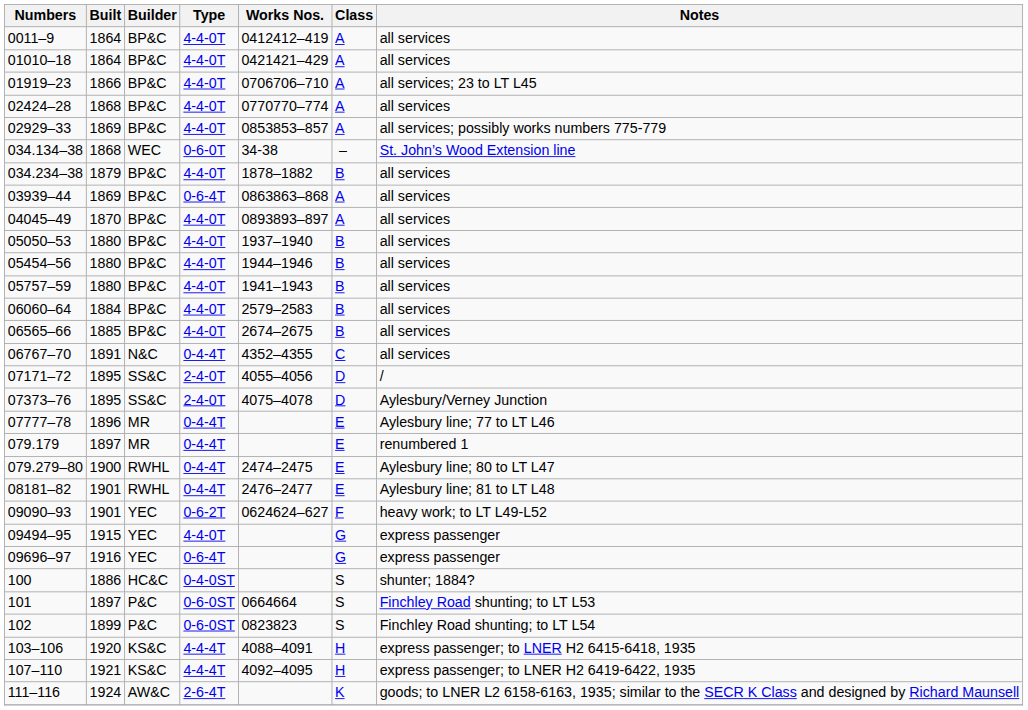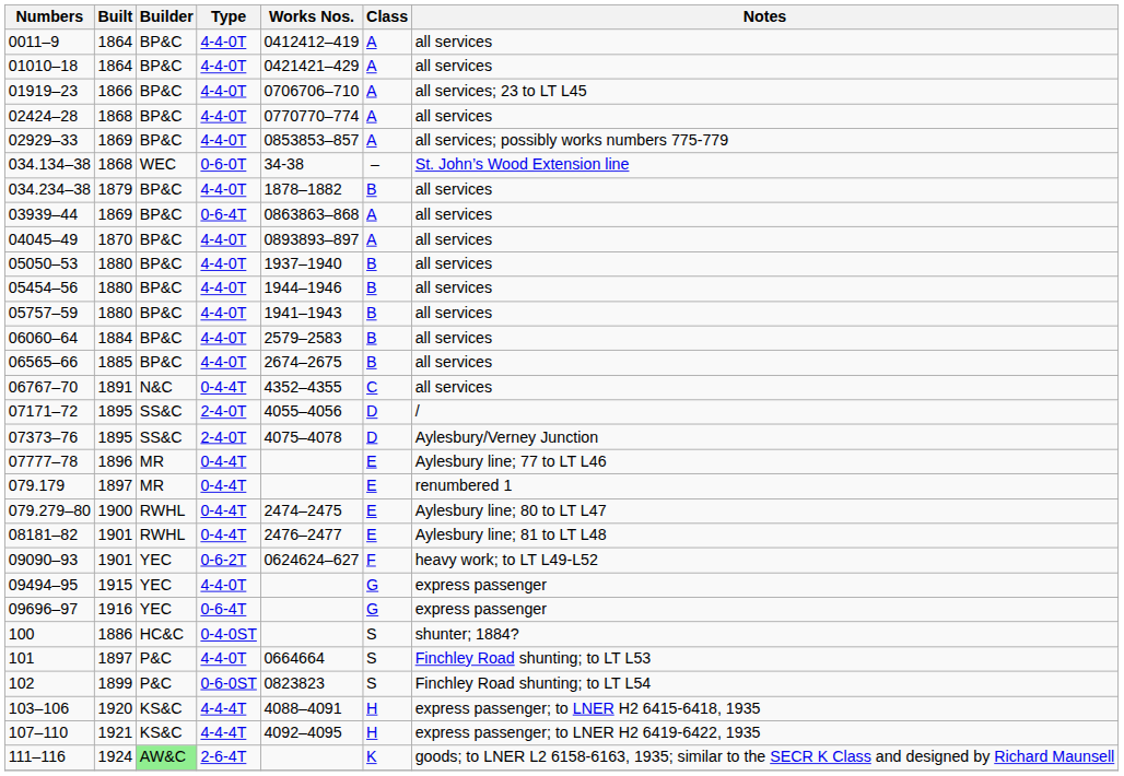101 | Type: 0-6-0ST -> 4-4-0T
111–116 | Builder: no background -> lightgreen background
